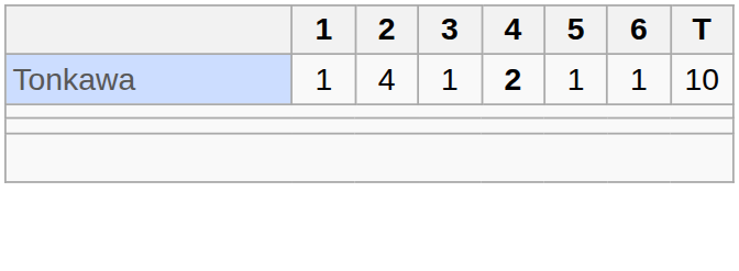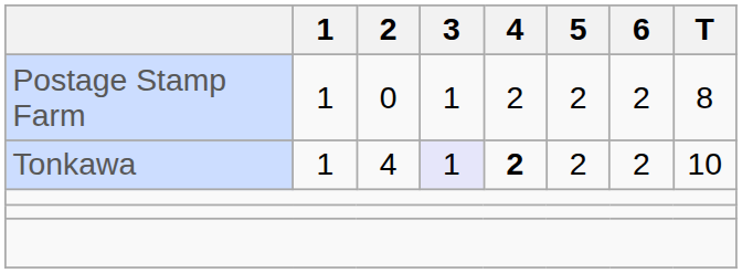+ row: Postage Stamp Farm | 1 | 0 | 1 | 2 | 2 | 2 | 8
Tonkawa | 3: no background -> lavender background
Tonkawa | 5: 1 -> 2
Tonkawa | 6: 1 -> 2
